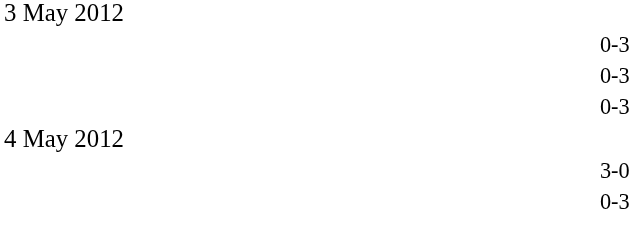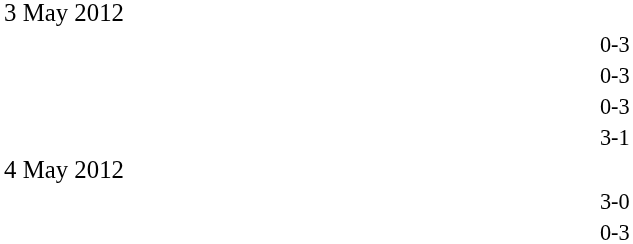+ row: 3-1
